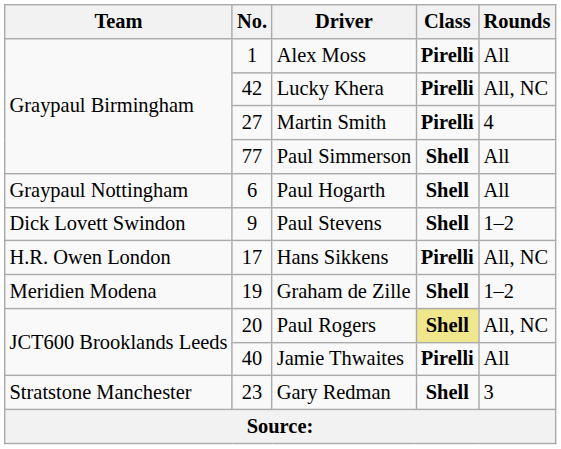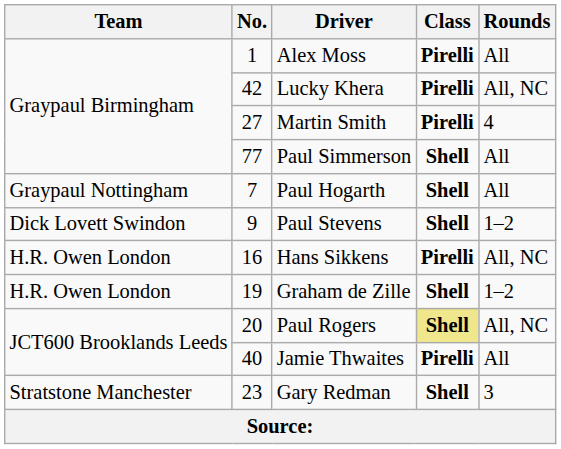Paul Hogarth | No.: 6 -> 7
Hans Sikkens | No.: 17 -> 16
Graham de Zille | Team: Meridien Modena -> H.R. Owen London
